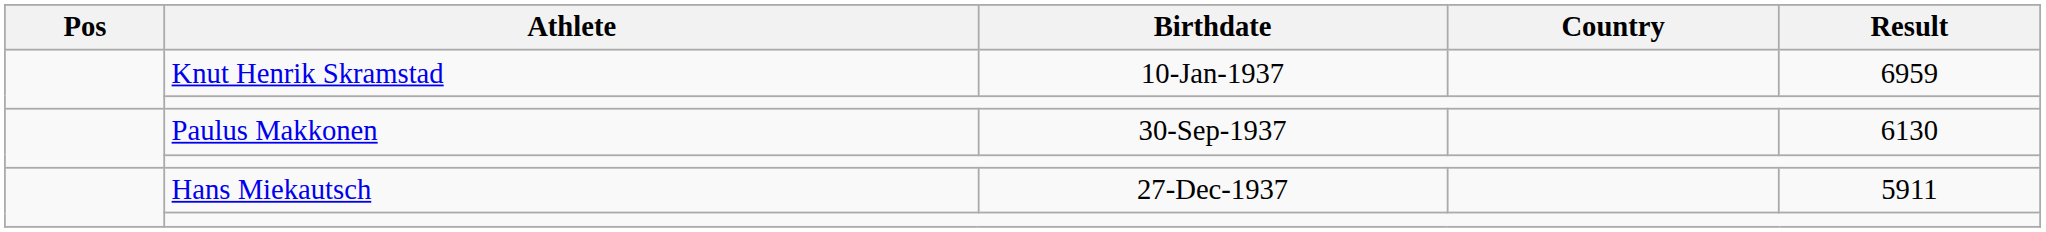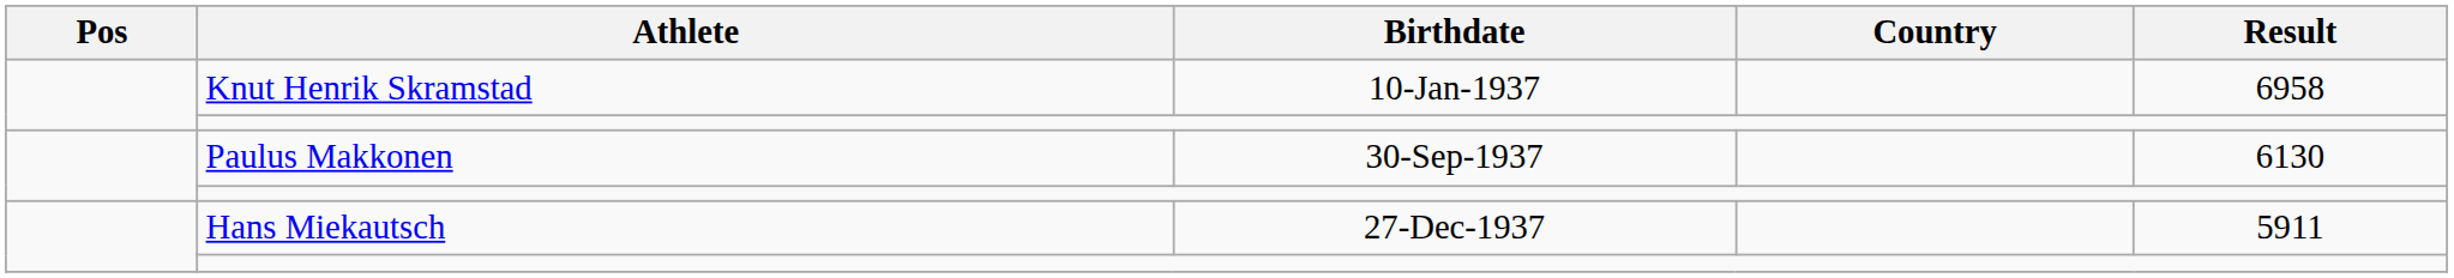Knut Henrik Skramstad | Result: 6959 -> 6958
